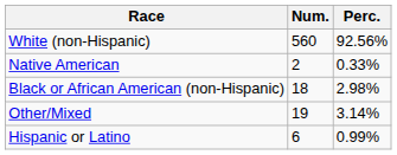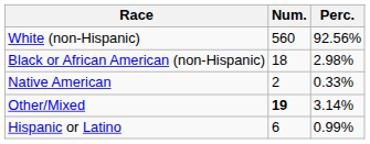rows swapped: Black or African American (non-Hispanic) <-> Native American
Other/Mixed | Num.: normal -> bold
